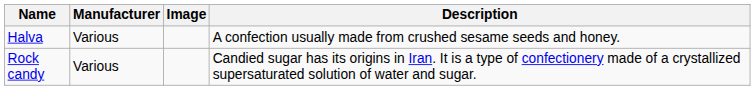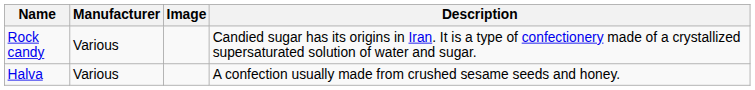rows swapped: Halva <-> Rock candy
